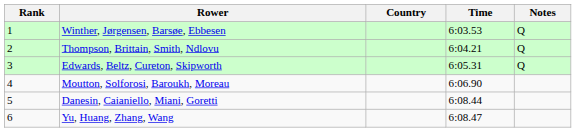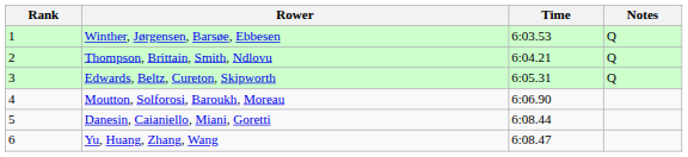- column: Country
